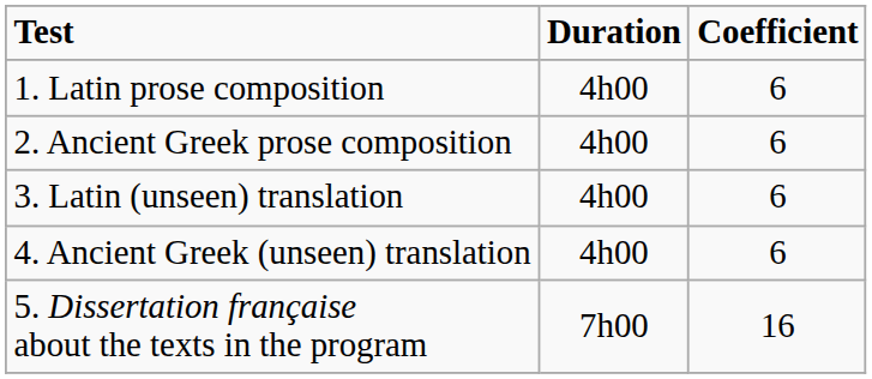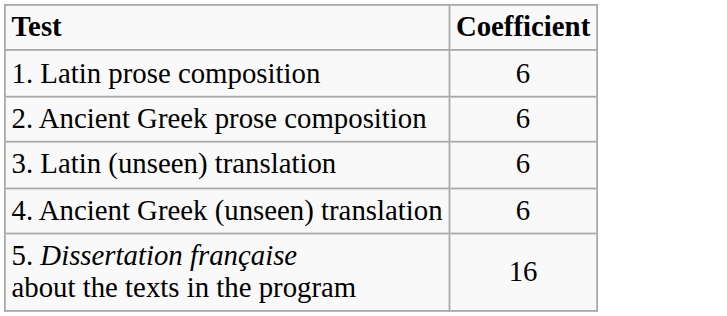- column: Duration | 4h00 | 4h00 | 4h00 | 4h00 | 7h00
